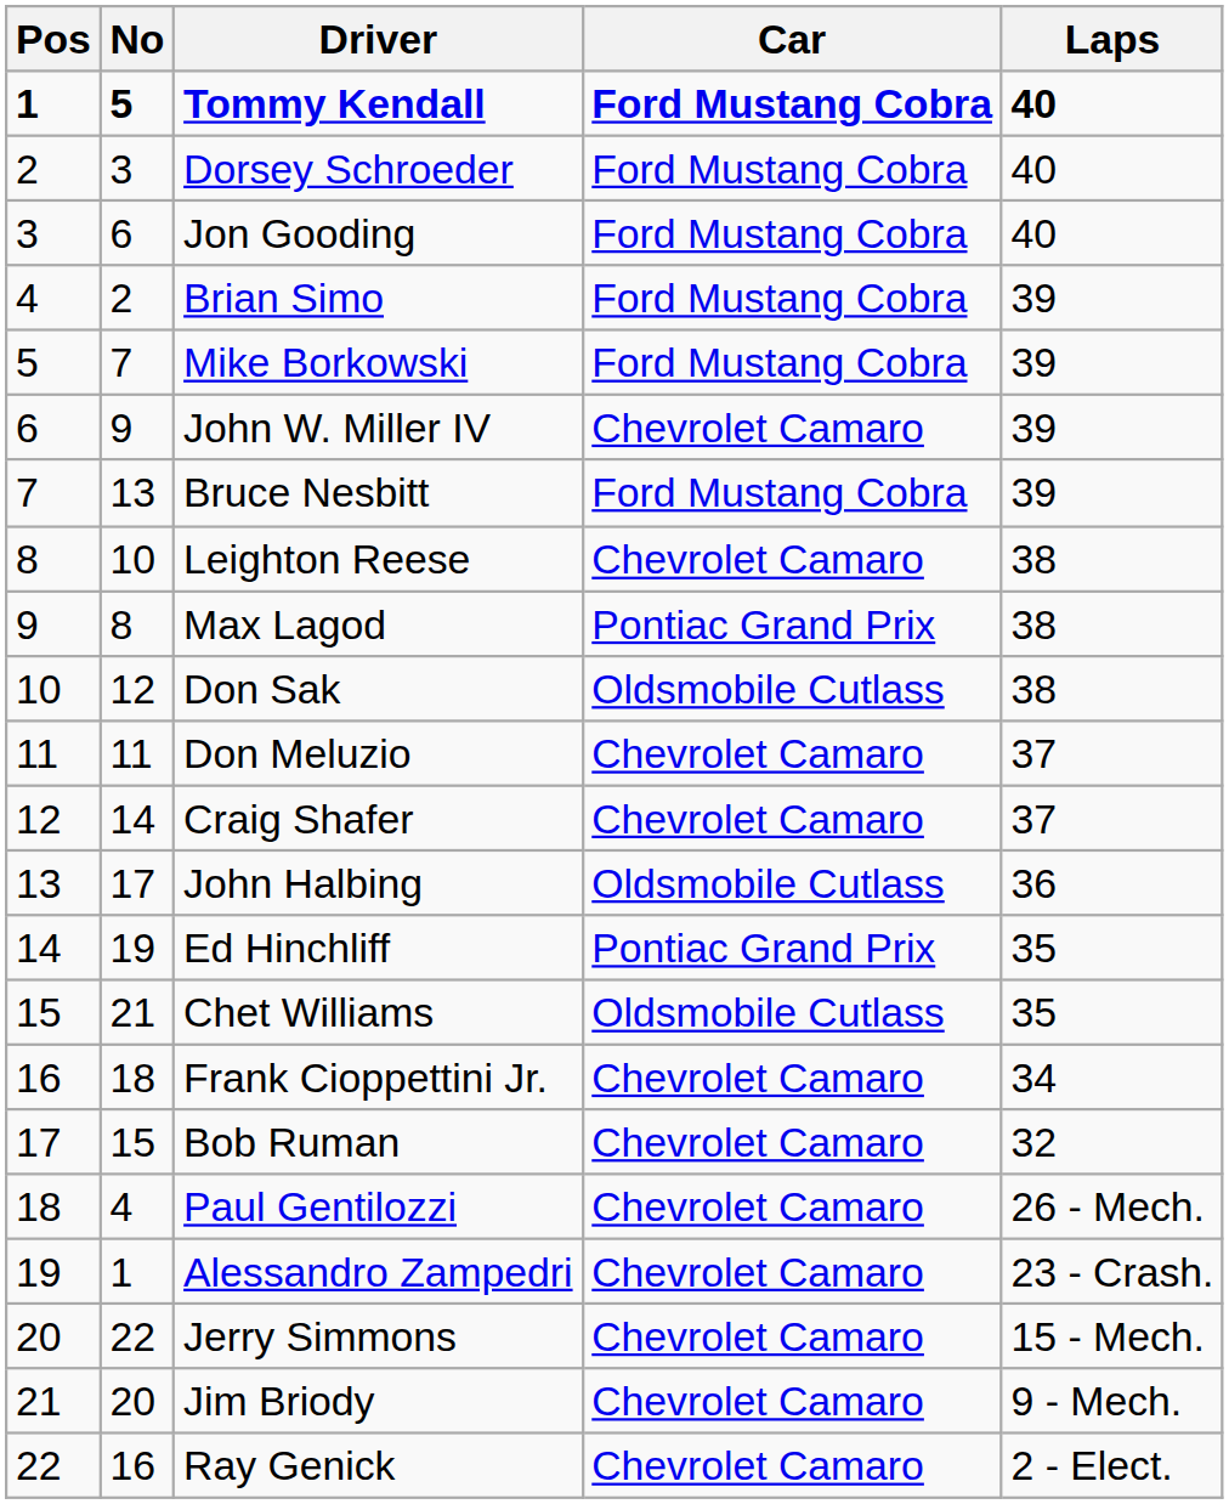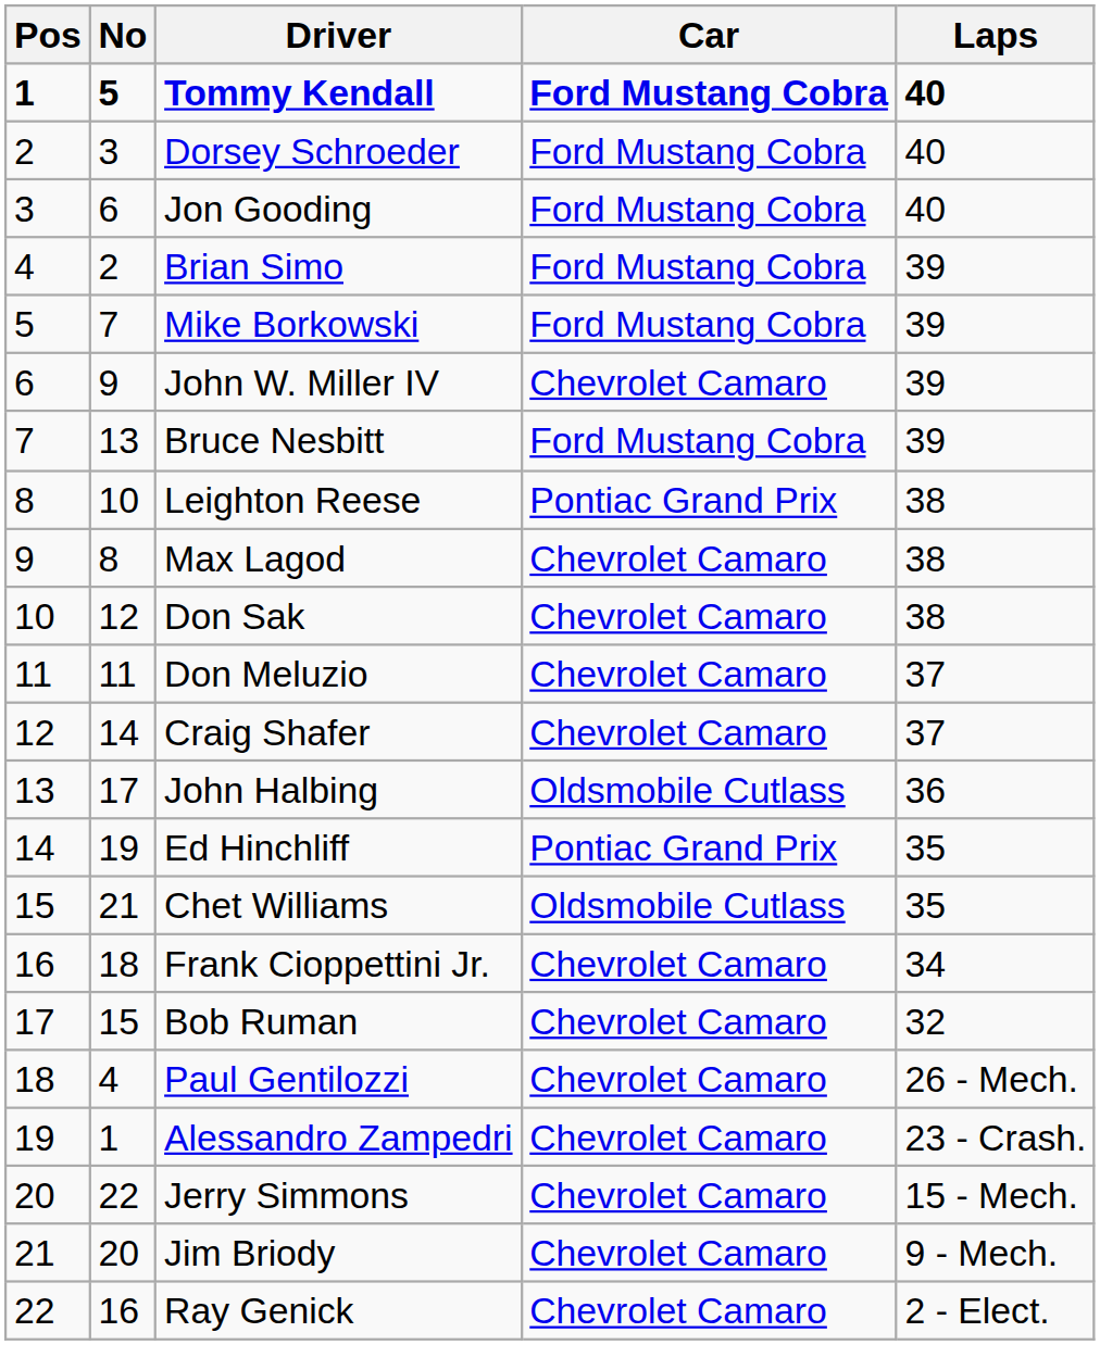Leighton Reese | Car: Chevrolet Camaro -> Pontiac Grand Prix
Max Lagod | Car: Pontiac Grand Prix -> Chevrolet Camaro
Don Sak | Car: Oldsmobile Cutlass -> Chevrolet Camaro
